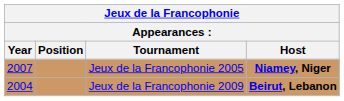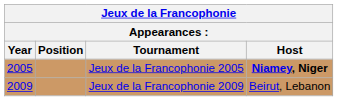Jeux de la Francophonie 2005 | Year: 2007 -> 2005
Jeux de la Francophonie 2009 | Year: 2004 -> 2009
Jeux de la Francophonie 2009 | Host: bold -> normal
